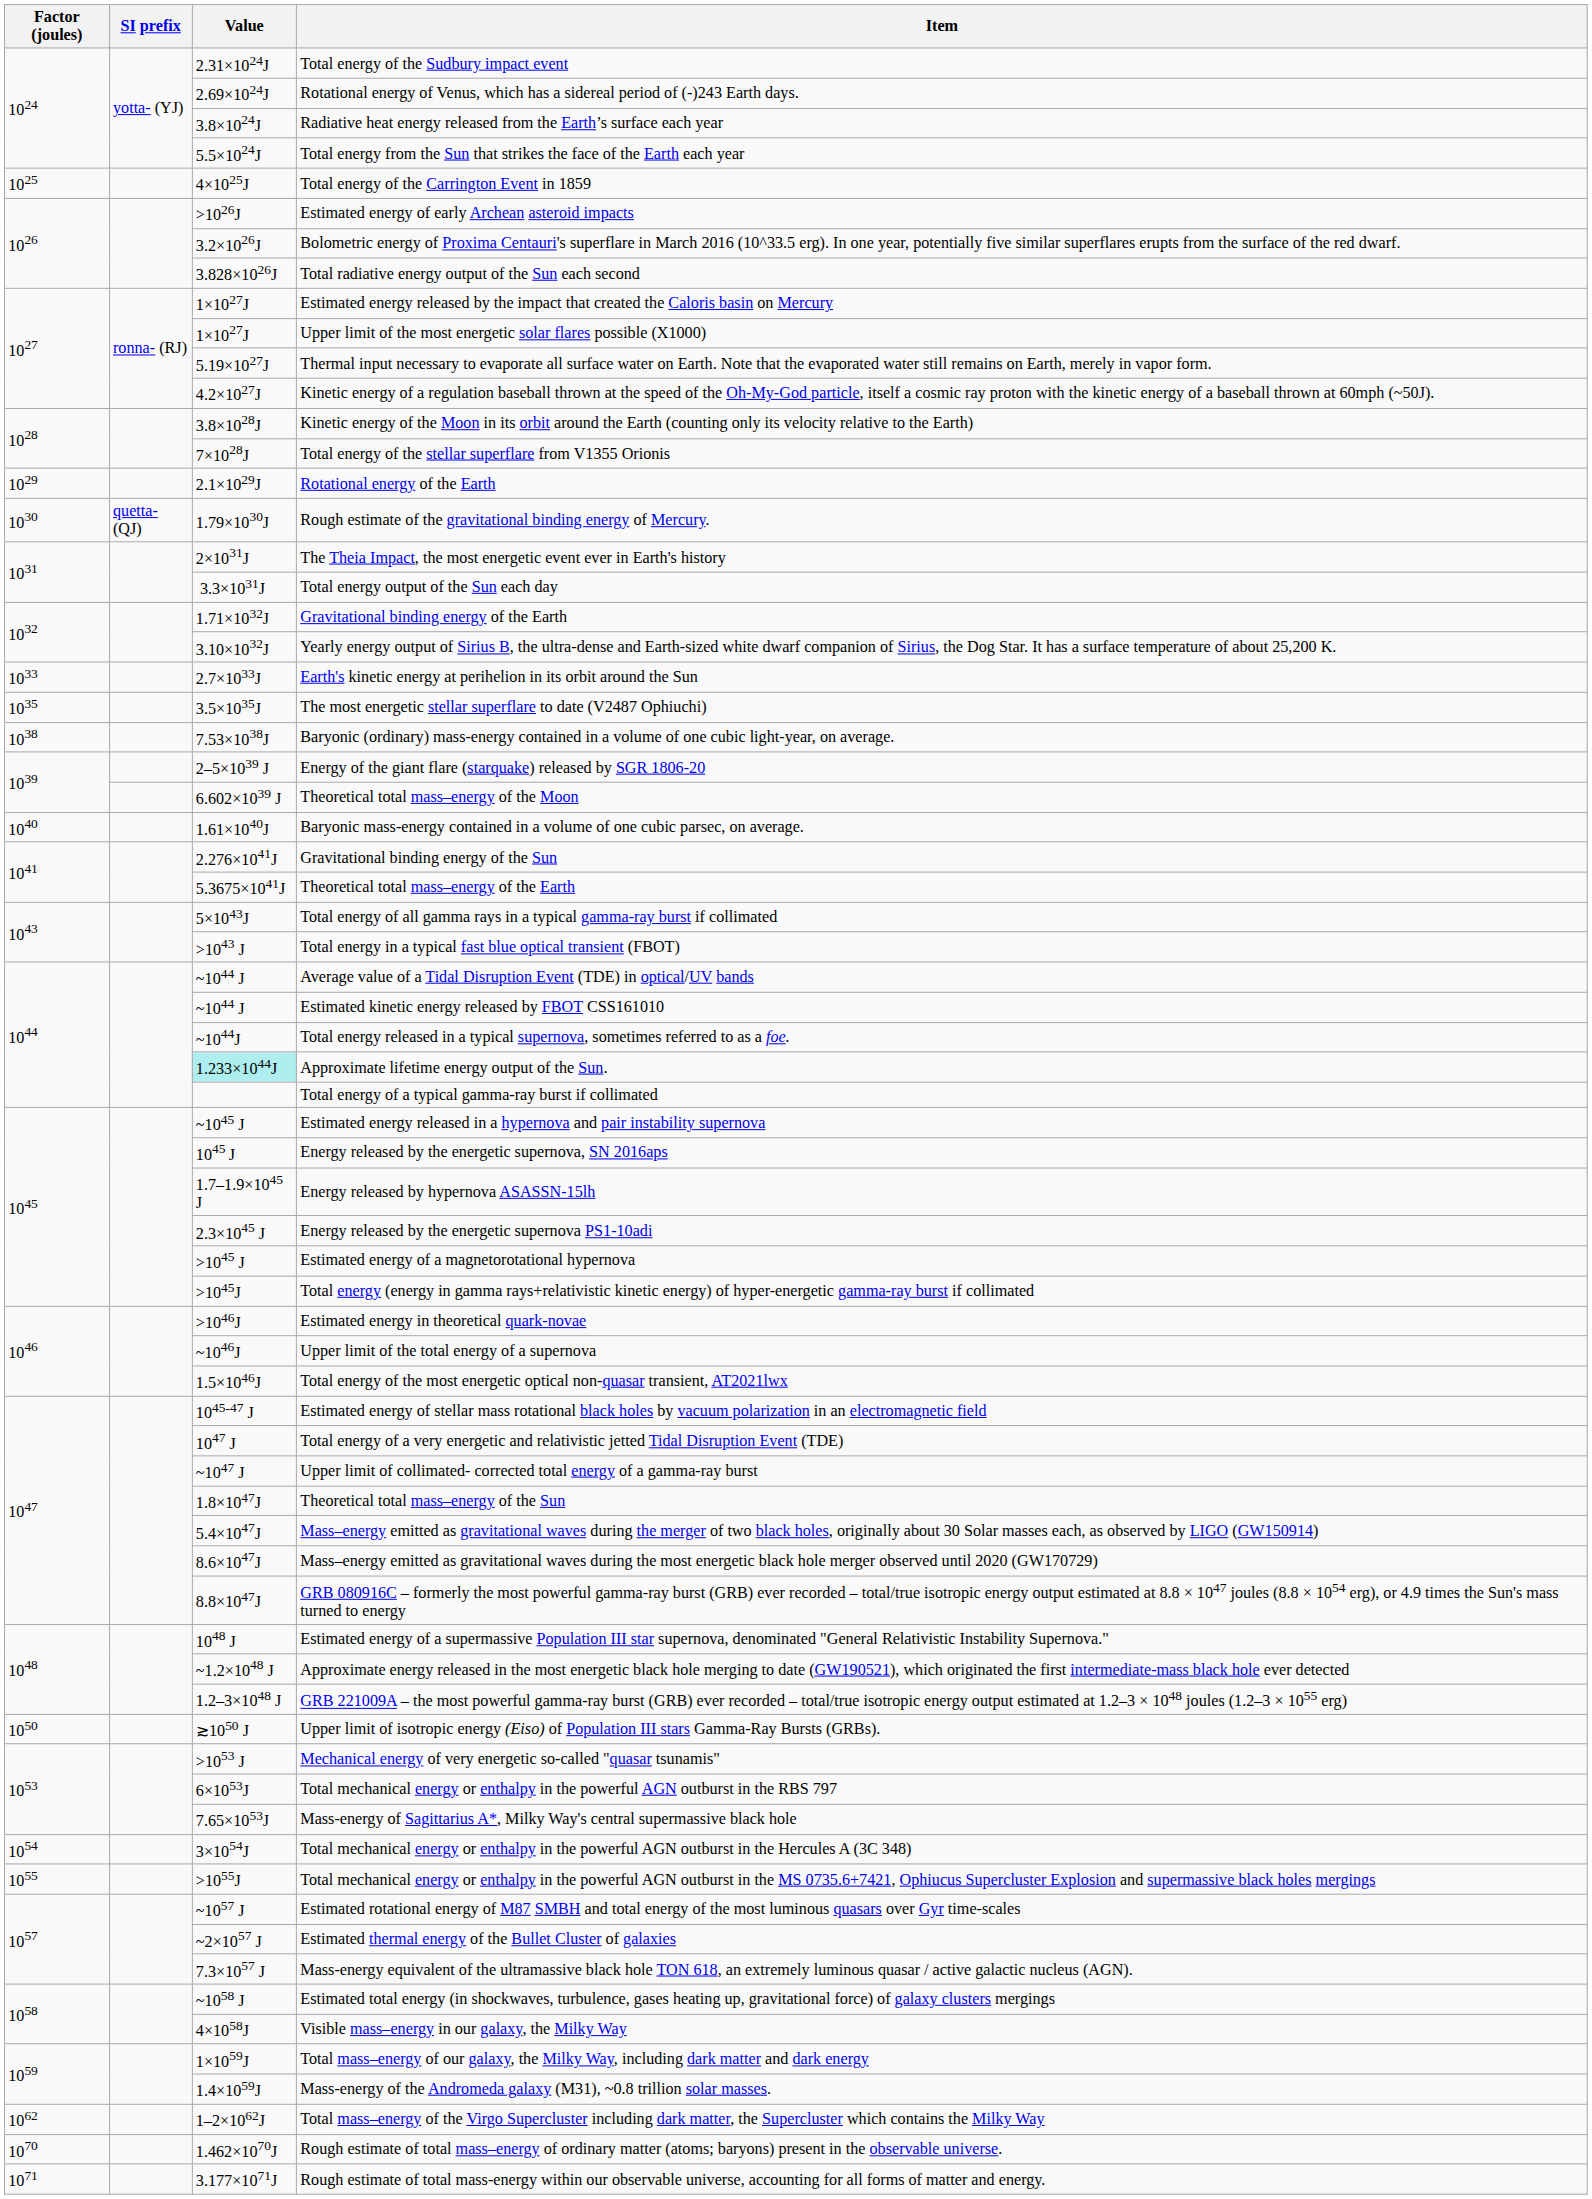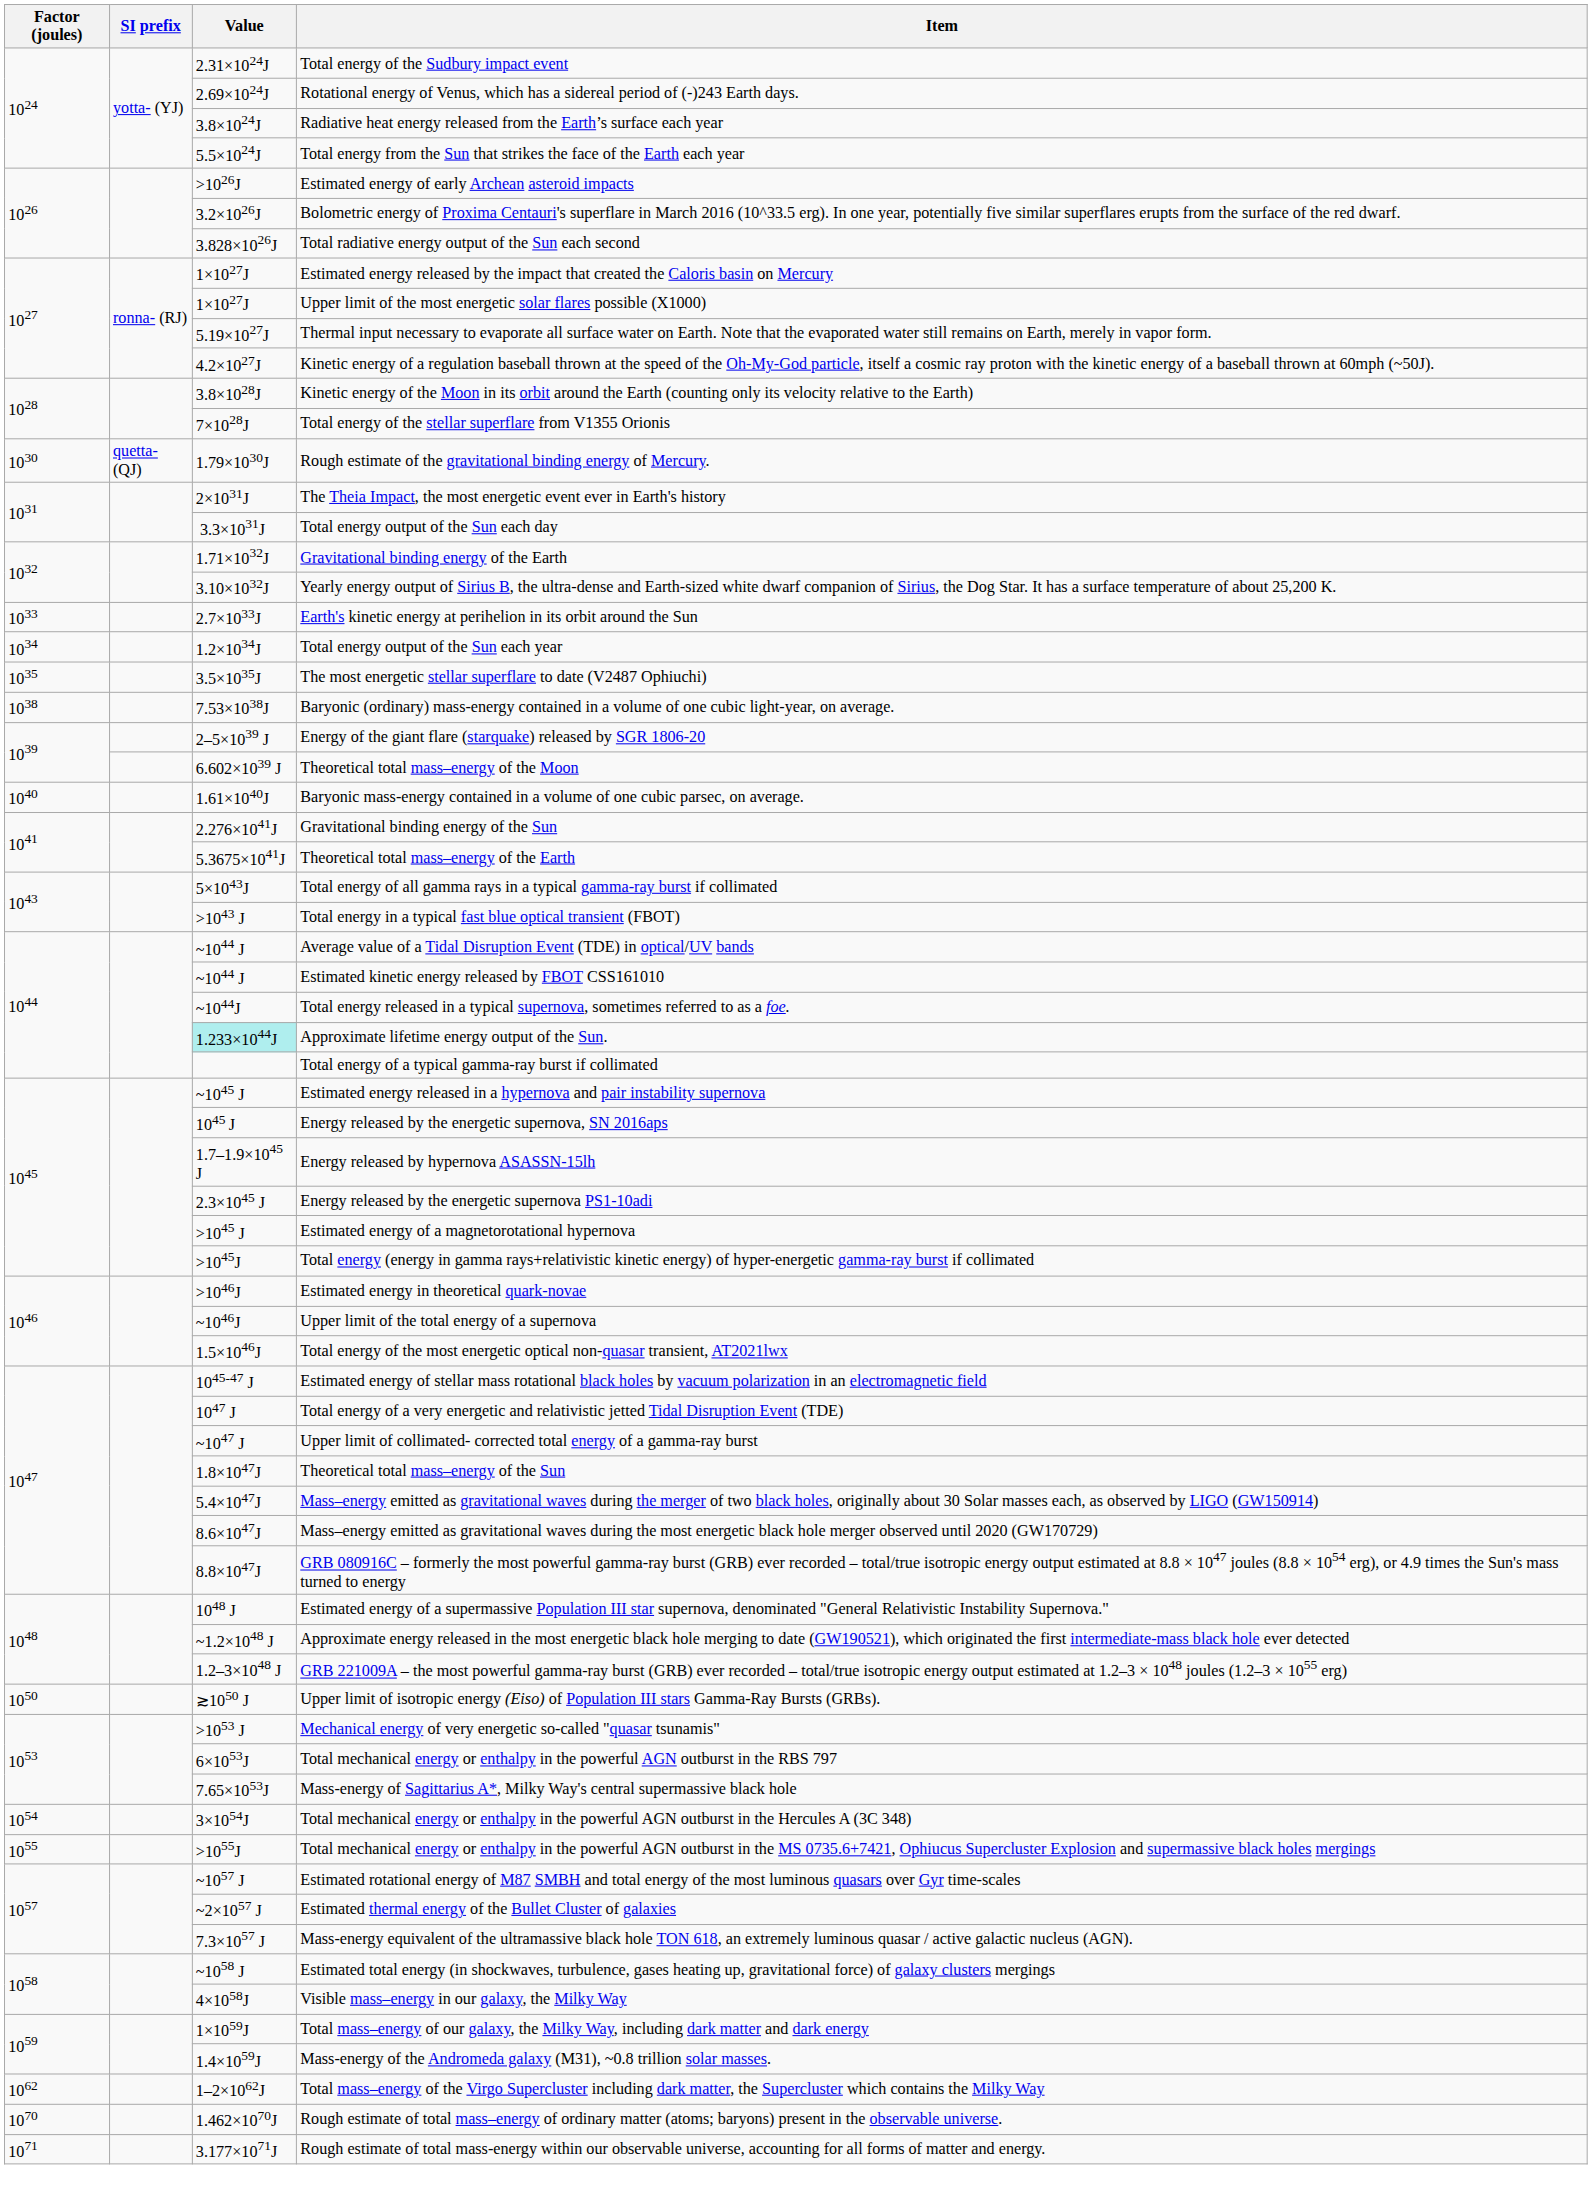- row: 1025 | 4×1025J | Total energy of the Carrington Event in 1859
- row: 1029 | 2.1×1029J | Rotational energy of the Earth
+ row: 1034 | 1.2×1034J | Total energy output of the Sun each year
